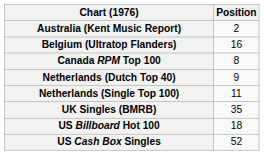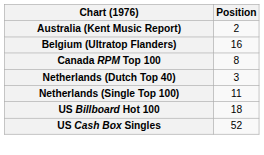Netherlands (Dutch Top 40) | Position: 9 -> 3
- row: UK Singles (BMRB) | 35
